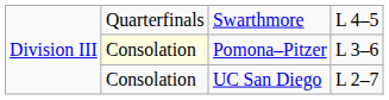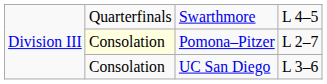Pomona–Pitzer | column 4: L 3–6 -> L 2–7
UC San Diego | column 4: L 2–7 -> L 3–6
